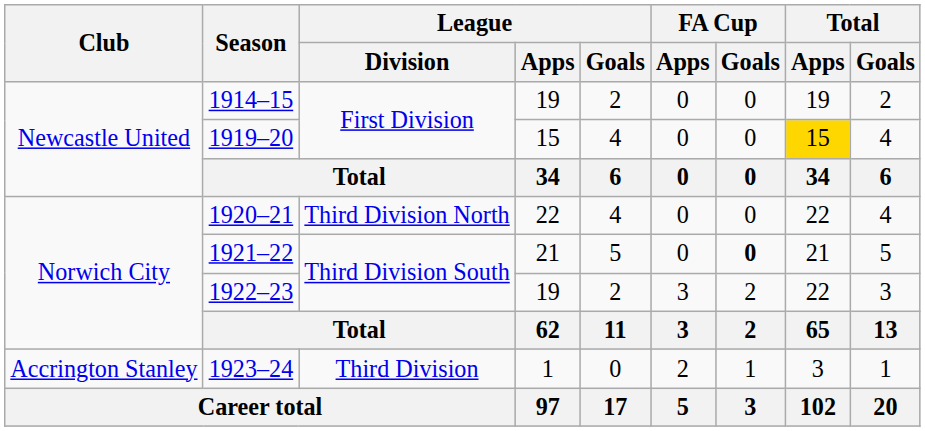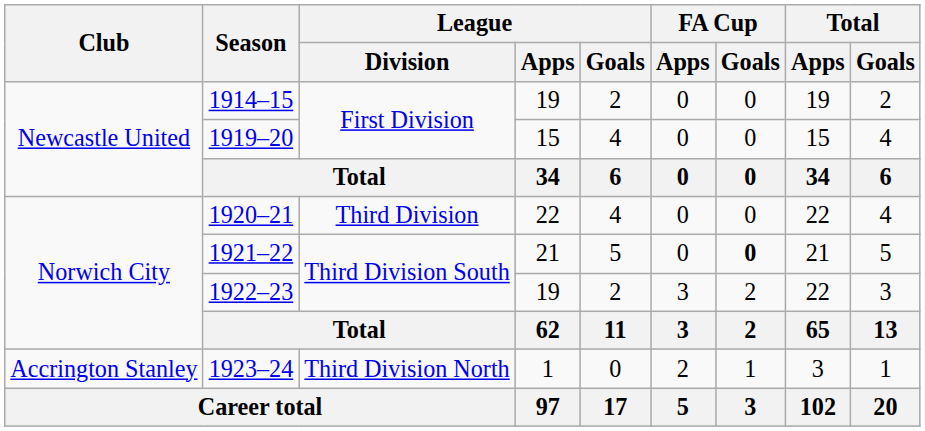1919–20 | Total / Apps: gold background -> no background
1920–21 | League / Division: Third Division North -> Third Division
1923–24 | League / Division: Third Division -> Third Division North
